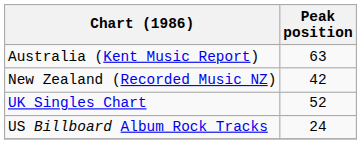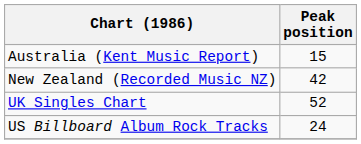Australia (Kent Music Report) | Peak position: 63 -> 15
